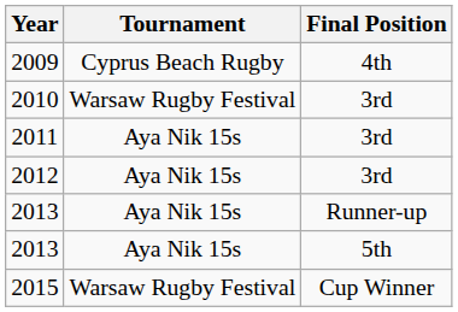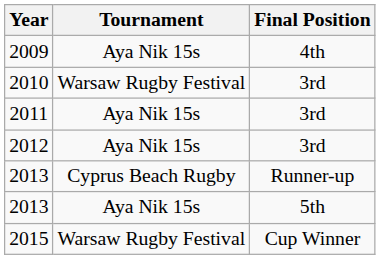2009 | Tournament: Cyprus Beach Rugby -> Aya Nik 15s
2013 / Runner-up | Tournament: Aya Nik 15s -> Cyprus Beach Rugby
